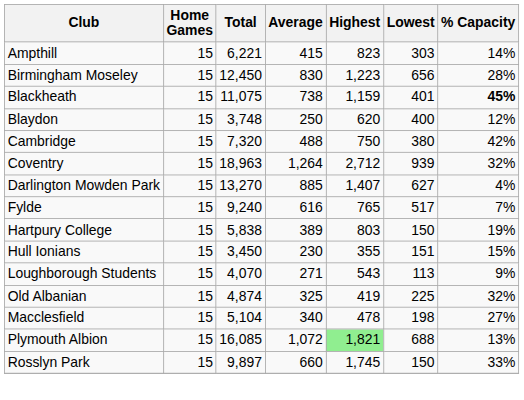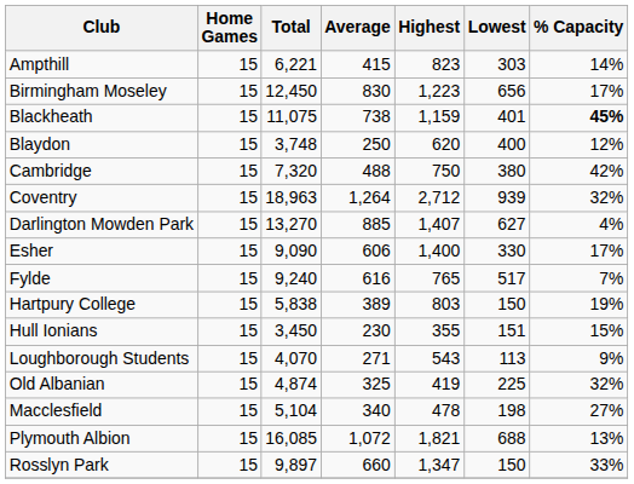Birmingham Moseley | % Capacity: 28% -> 17%
+ row: Esher | 15 | 9,090 | 606 | 1,400 | 330 | 17%
Plymouth Albion | Highest: lightgreen background -> no background
Rosslyn Park | Highest: 1,745 -> 1,347
